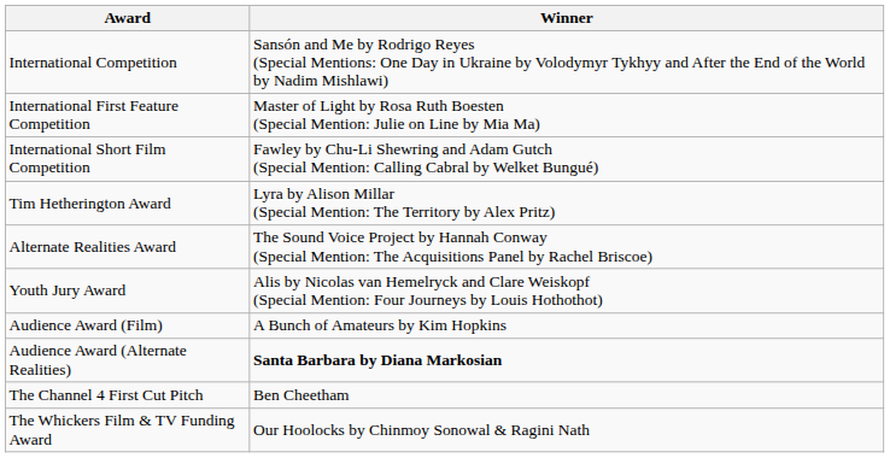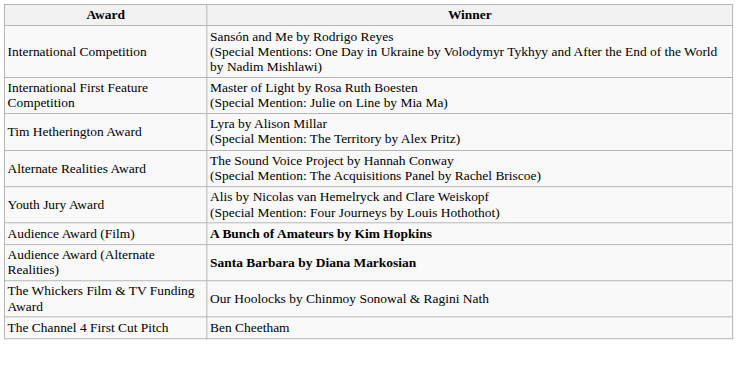- row: International Short Film Competition | Fawley by Chu-Li Shewring and Adam Gutch (Special Mention: Calling Cabral by Welket Bungué)
Audience Award (Film) | Winner: normal -> bold
rows swapped: The Whickers Film & TV Funding Award <-> The Channel 4 First Cut Pitch
